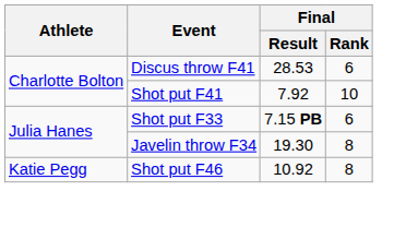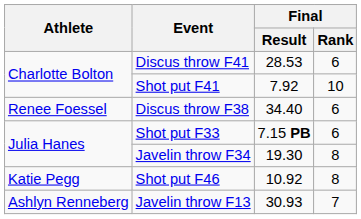+ row: Renee Foessel | Discus throw F38 | 34.40 | 6
+ row: Ashlyn Renneberg | Javelin throw F13 | 30.93 | 7
